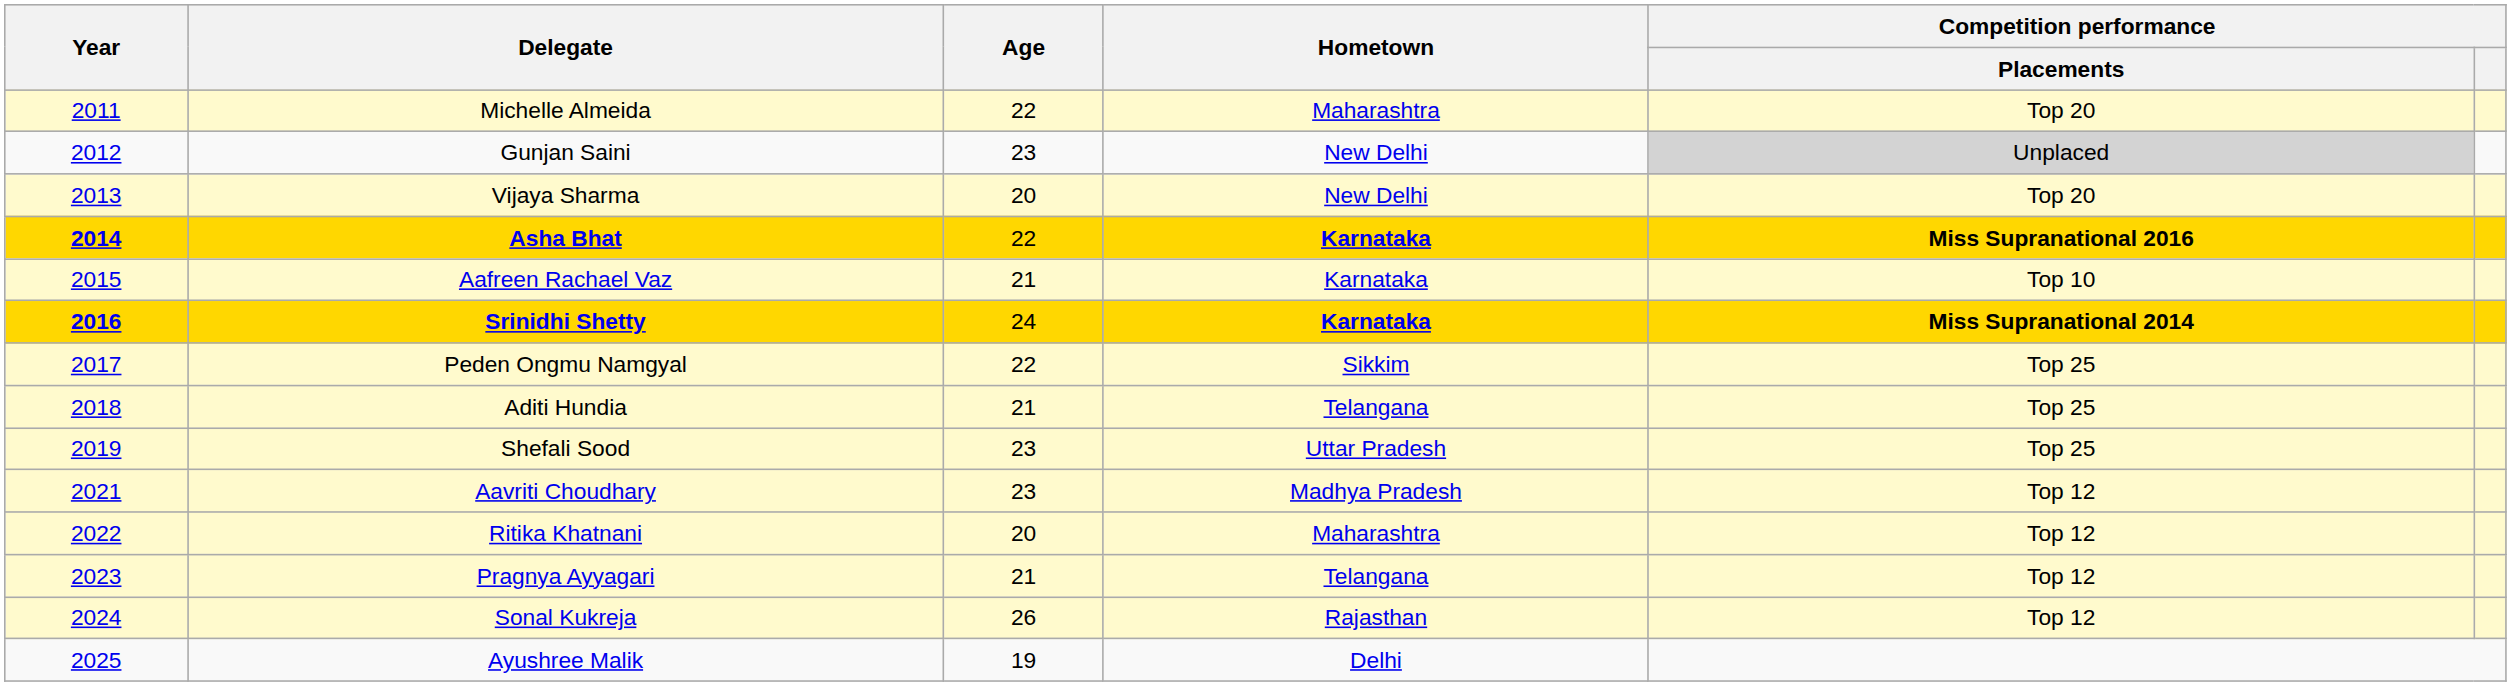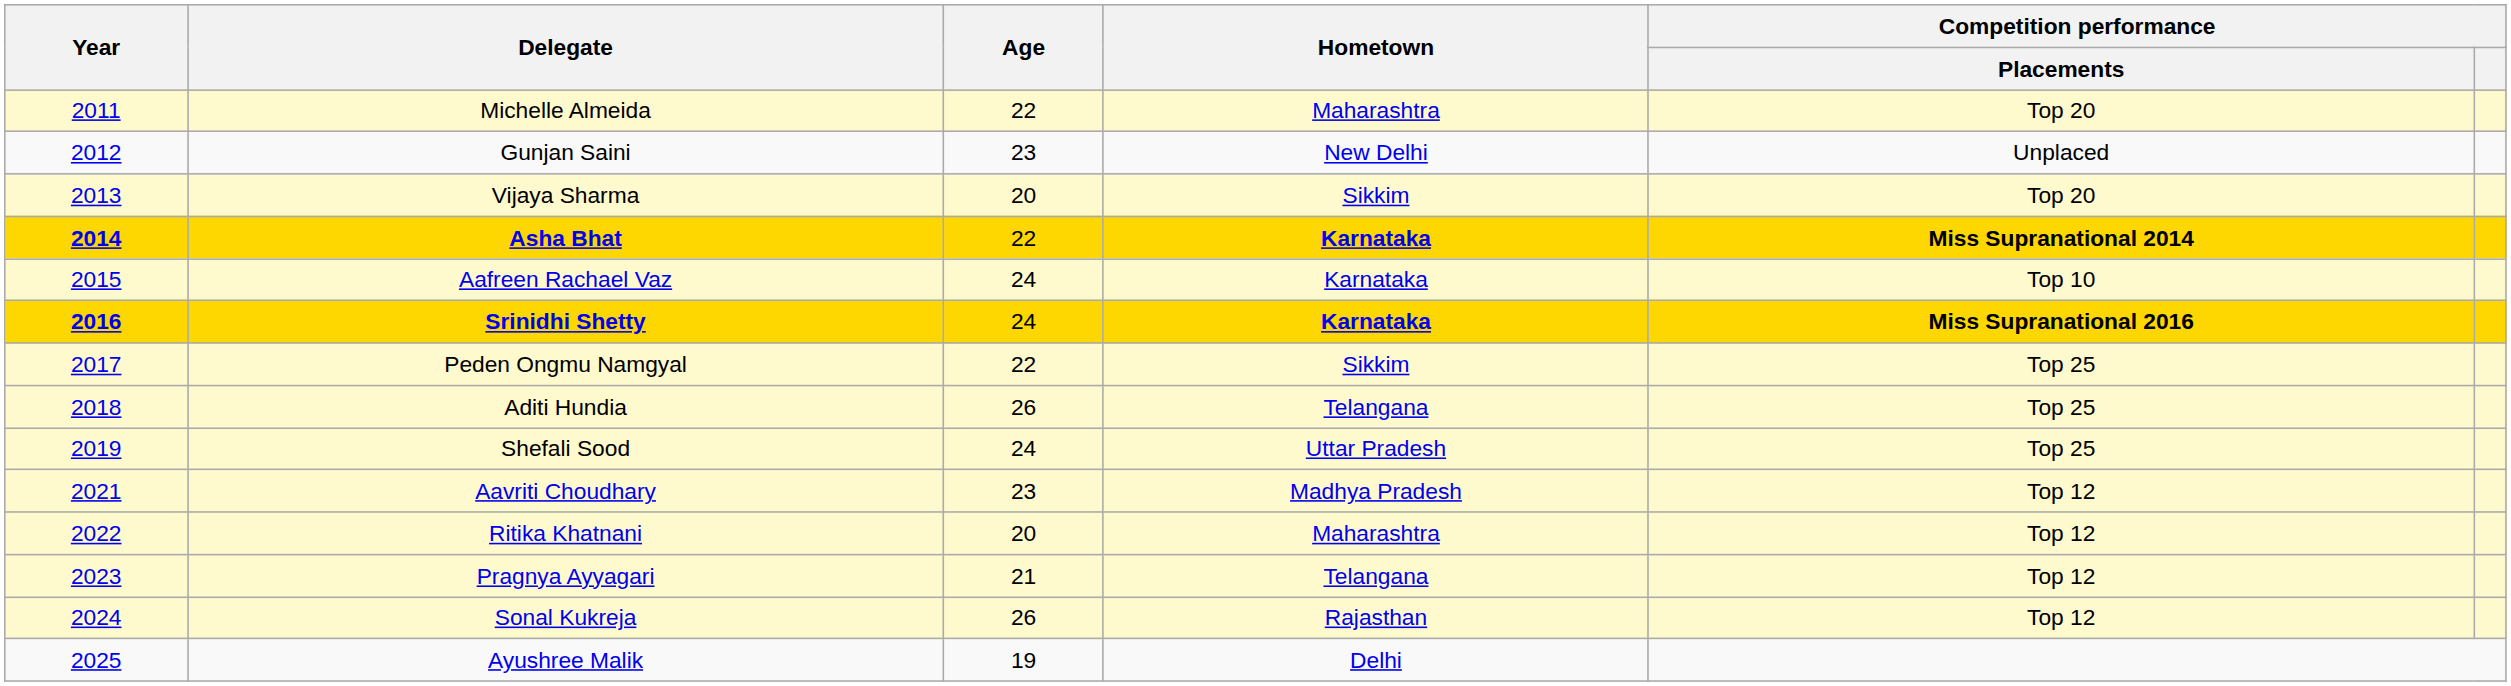Gunjan Saini | Competition performance / Placements: lightgrey background -> no background
Vijaya Sharma | Hometown: New Delhi -> Sikkim
Asha Bhat | Competition performance / Placements: Miss Supranational 2016 -> Miss Supranational 2014
Aafreen Rachael Vaz | Age: 21 -> 24
Srinidhi Shetty | Competition performance / Placements: Miss Supranational 2014 -> Miss Supranational 2016
Aditi Hundia | Age: 21 -> 26
Shefali Sood | Age: 23 -> 24
